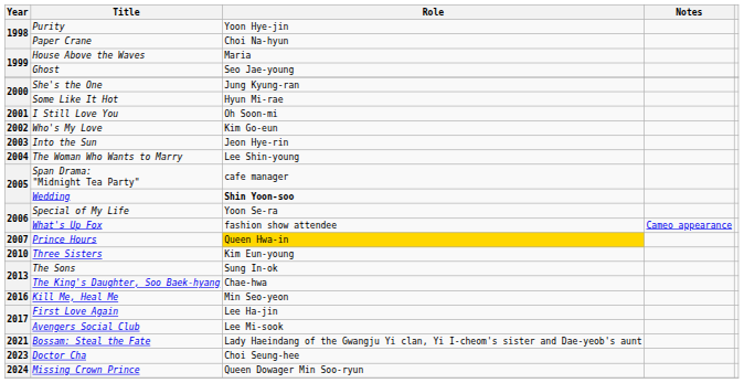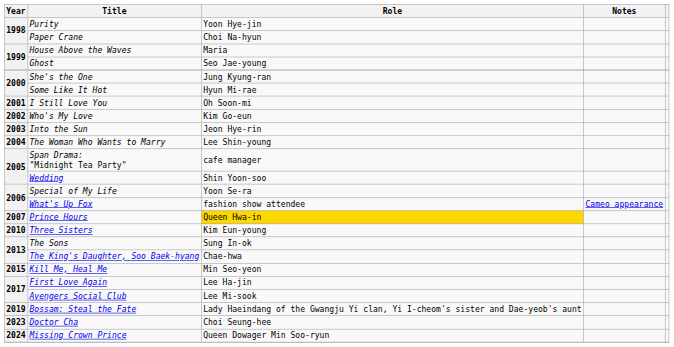Wedding | Role: bold -> normal
Kill Me, Heal Me | Year: 2016 -> 2015
Bossam: Steal the Fate | Year: 2021 -> 2019
